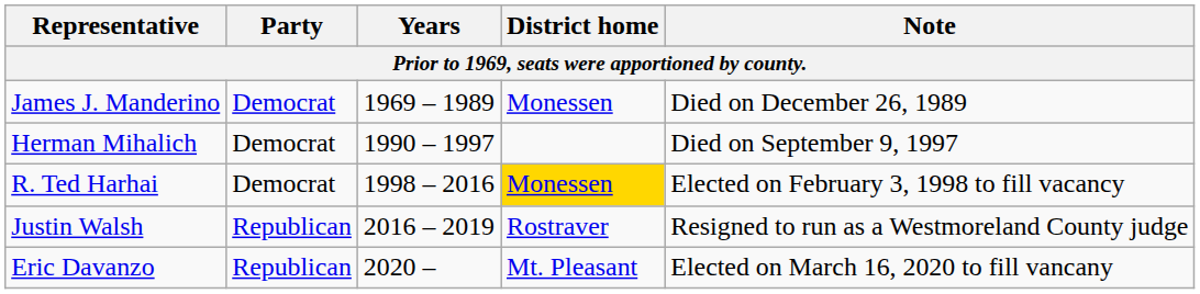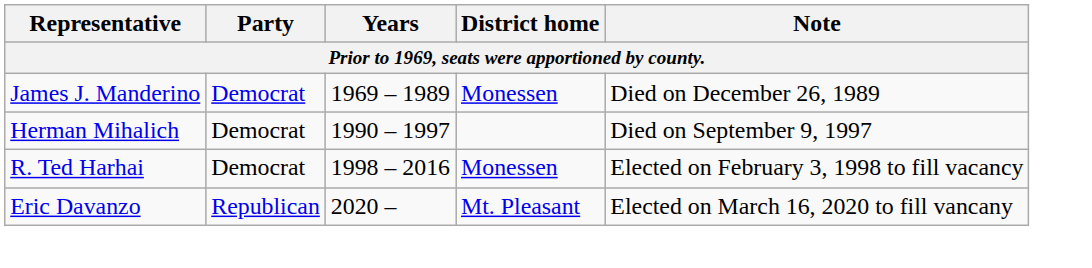R. Ted Harhai | District home: gold background -> no background
- row: Justin Walsh | Republican | 2016 – 2019 | Rostraver | Resigned to run as a Westmoreland County judge
